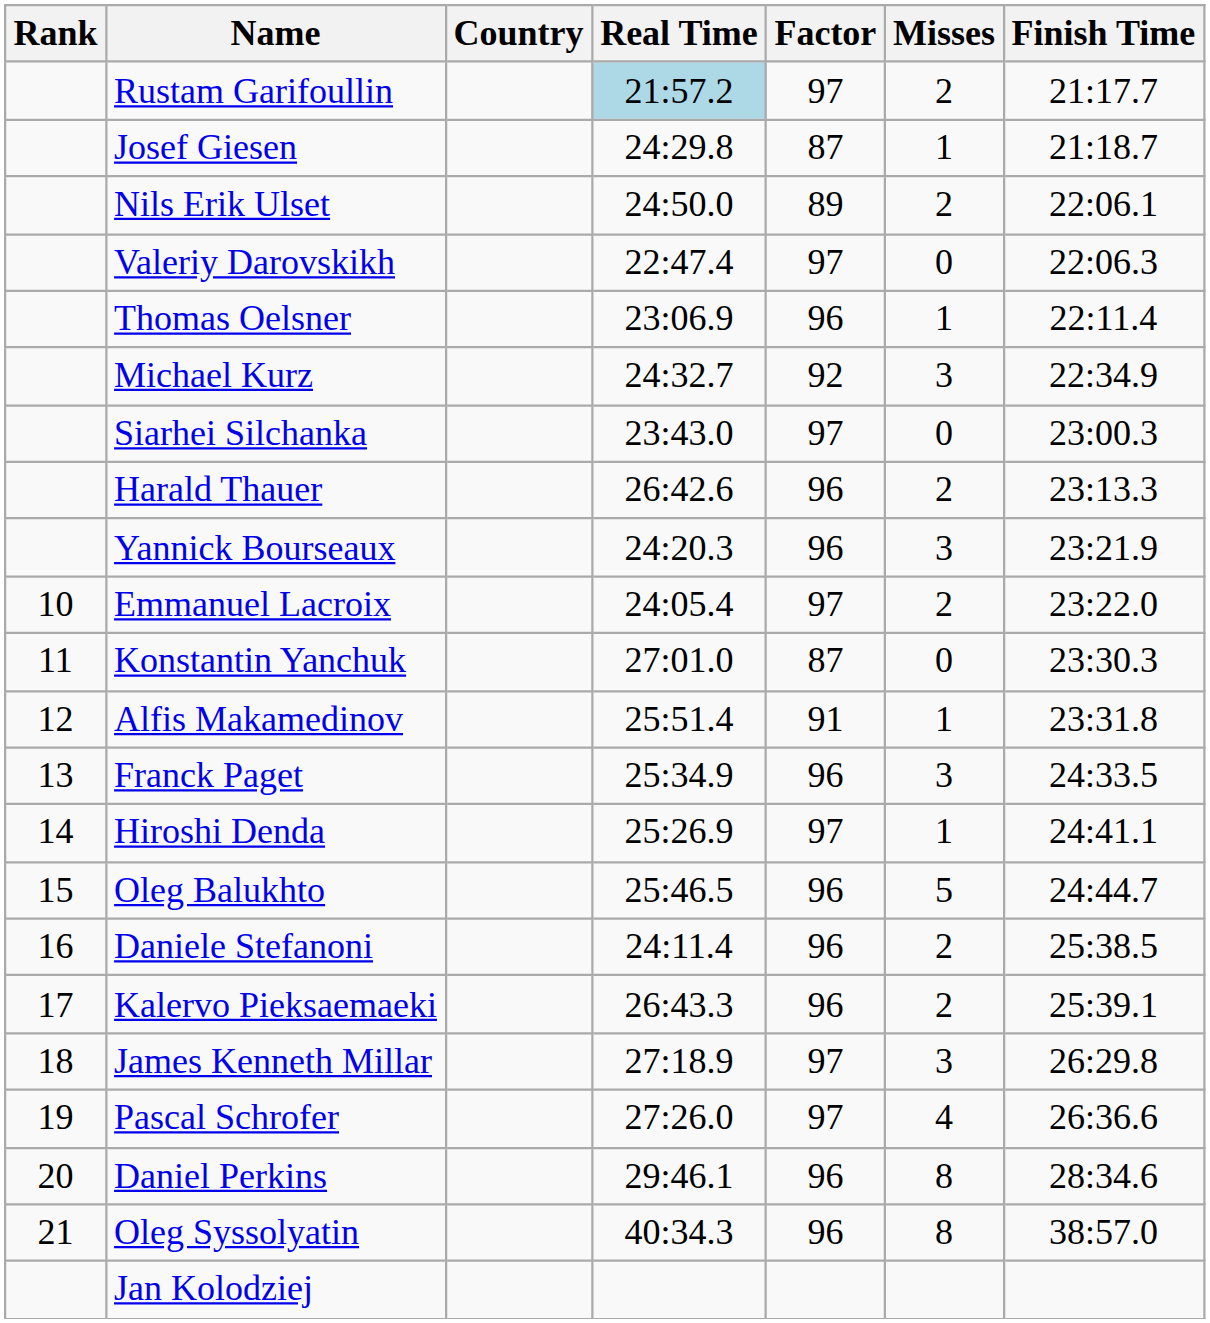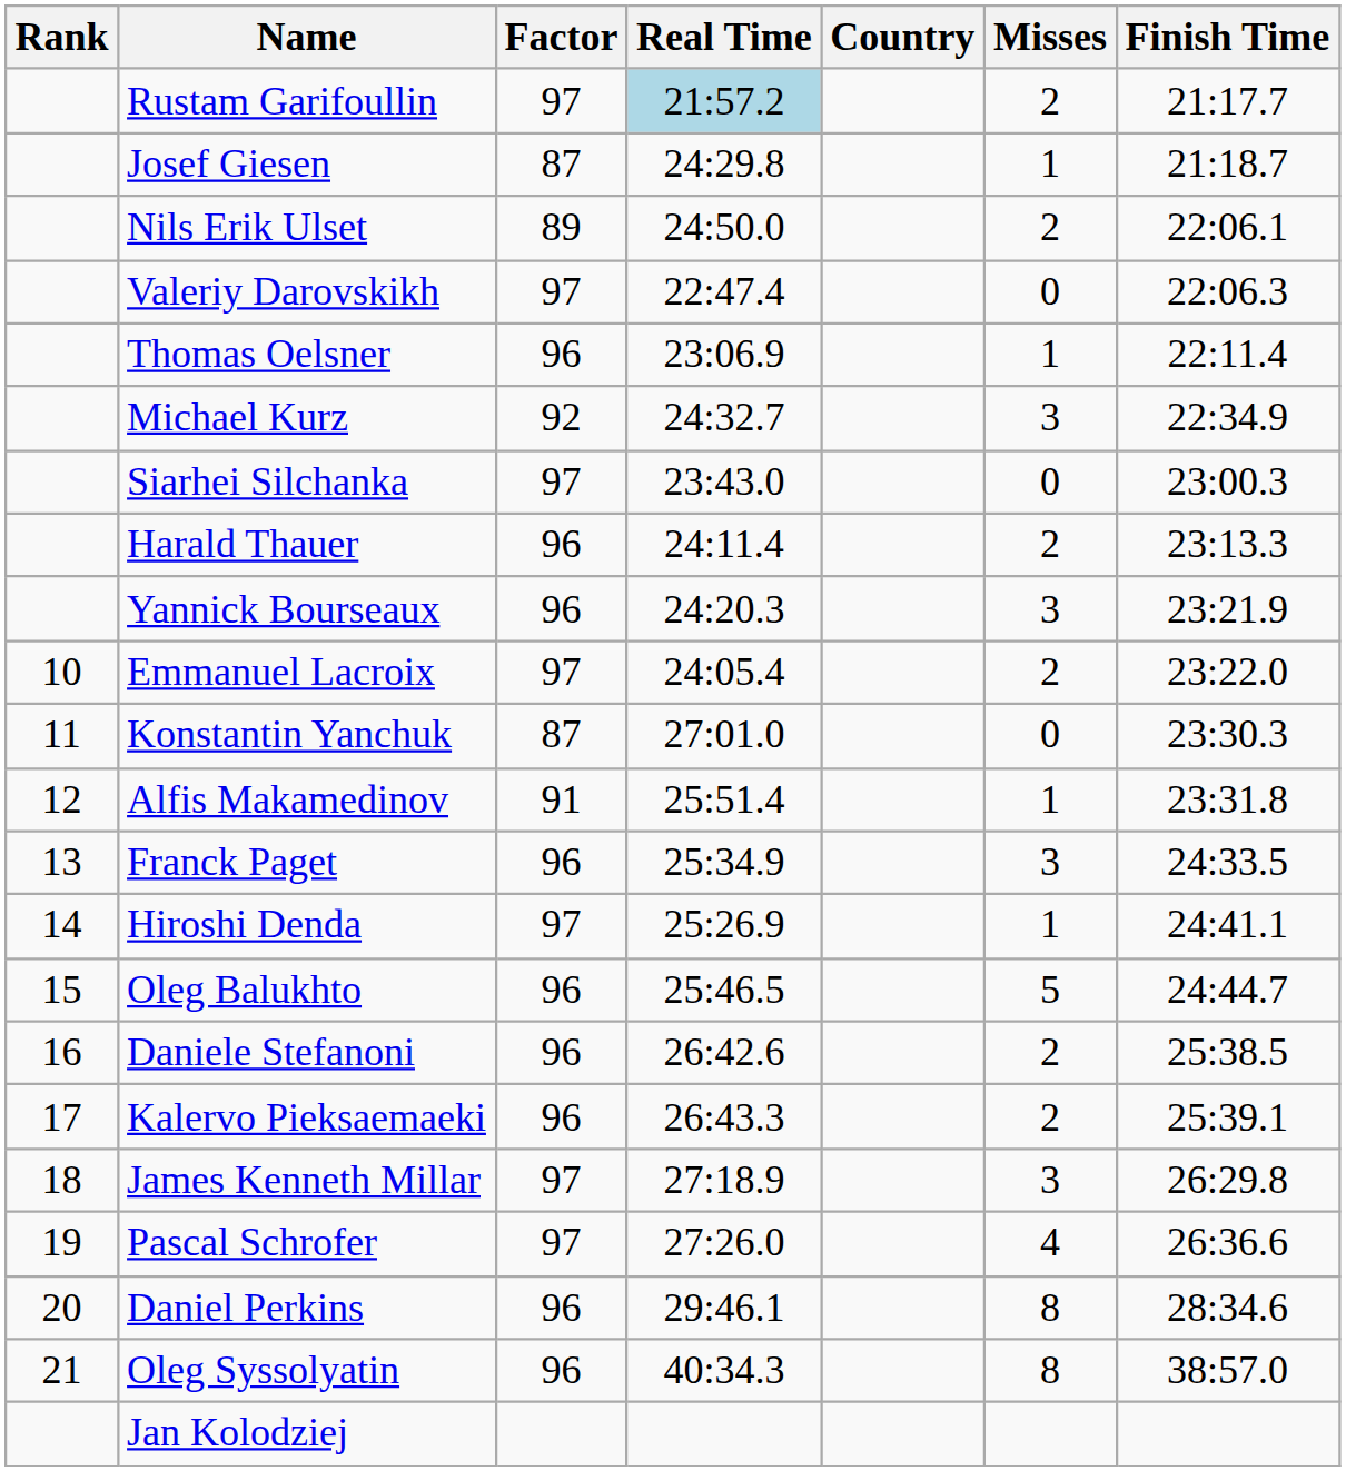columns swapped: Country <-> Factor
Harald Thauer | Real Time: 26:42.6 -> 24:11.4
Daniele Stefanoni | Real Time: 24:11.4 -> 26:42.6
